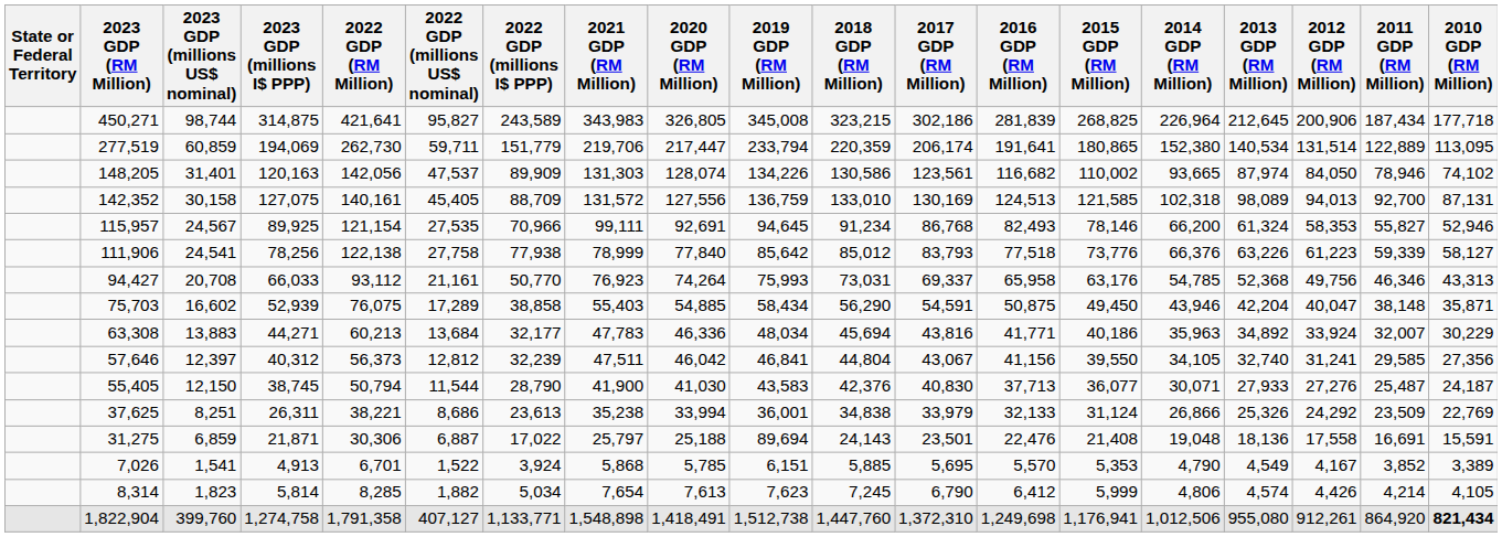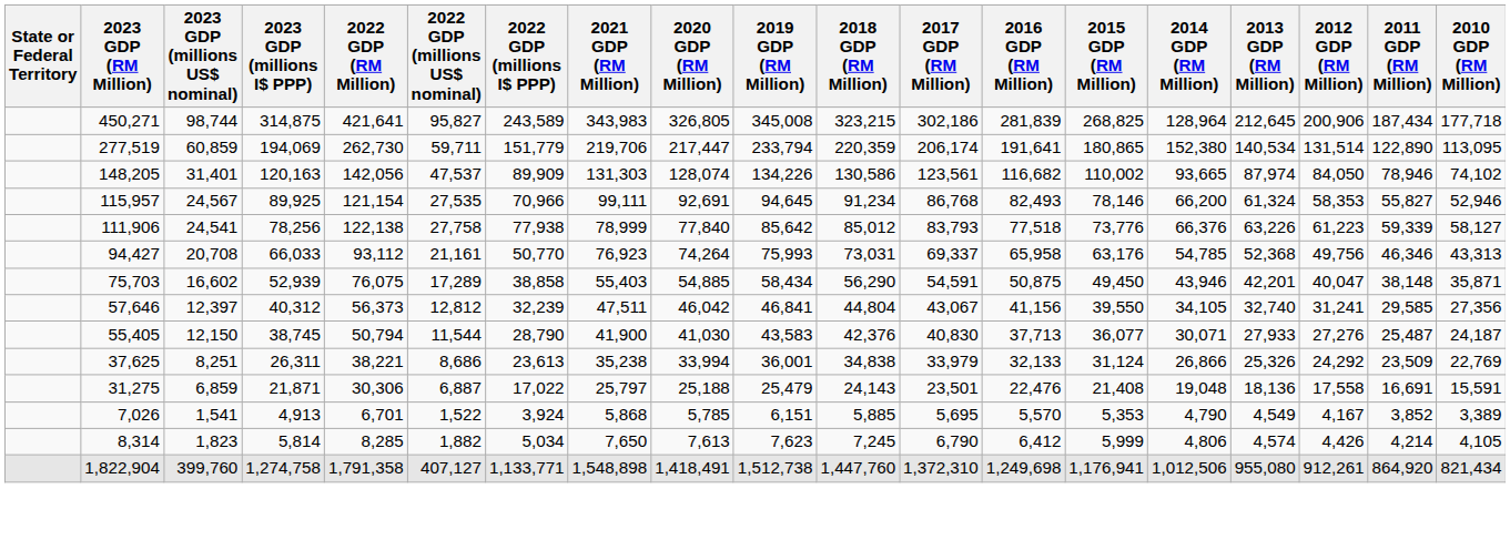450,271 | 2014 GDP (RM Million): 226,964 -> 128,964
277,519 | 2011 GDP (RM Million): 122,889 -> 122,890
- row: 142,352 | 30,158 | 127,075 | 140,161 | 45,405 | 88,709 | 131,572 | 127,556 | 136,759 | 133,010 | 130,169 | 124,513 | 121,585 | 102,318 | 98,089 | 94,013 | 92,700 | 87,131
75,703 | 2013 GDP (RM Million): 42,204 -> 42,201
- row: 63,308 | 13,883 | 44,271 | 60,213 | 13,684 | 32,177 | 47,783 | 46,336 | 48,034 | 45,694 | 43,816 | 41,771 | 40,186 | 35,963 | 34,892 | 33,924 | 32,007 | 30,229
31,275 | 2019 GDP (RM Million): 89,694 -> 25,479
8,314 | 2021 GDP (RM Million): 7,654 -> 7,650
1,822,904 | 2010 GDP (RM Million): bold -> normal
